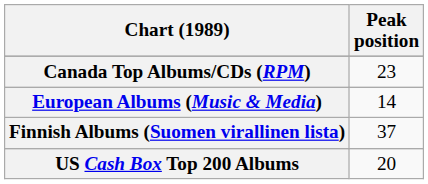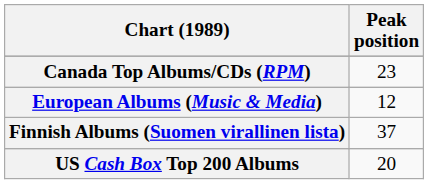European Albums (Music & Media) | Peak position: 14 -> 12
